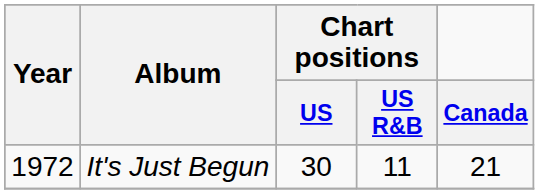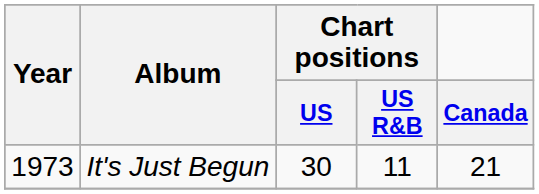It's Just Begun | Year: 1972 -> 1973
